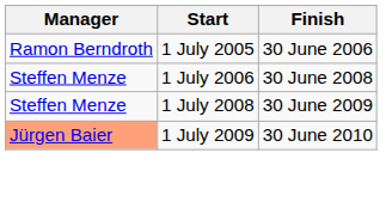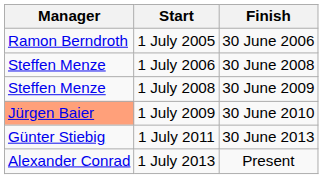+ row: Günter Stiebig | 1 July 2011 | 30 June 2013
+ row: Alexander Conrad | 1 July 2013 | Present
